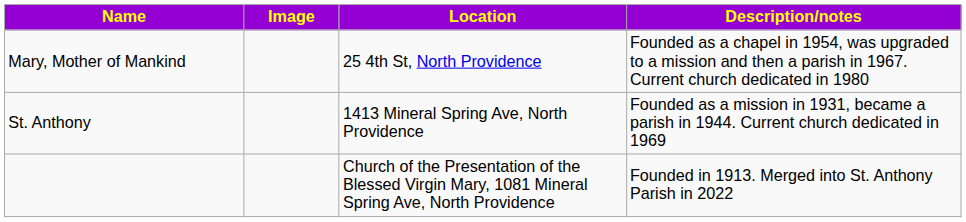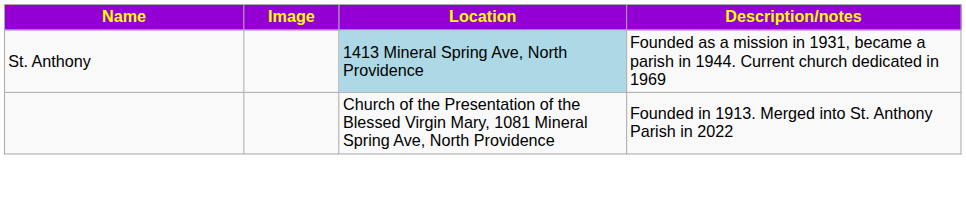- row: Mary, Mother of Mankind | 25 4th St, North Providence | Founded as a chapel in 1954, was upgraded to a mission and then a parish in 1967. Current church dedicated in 1980
St. Anthony | Location: no background -> lightblue background
